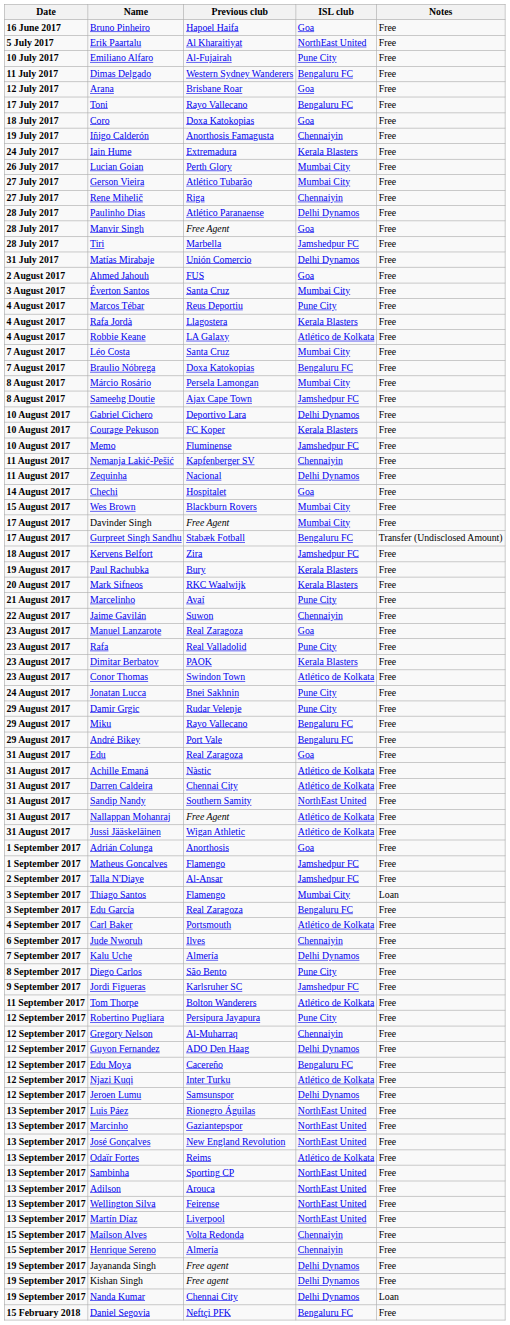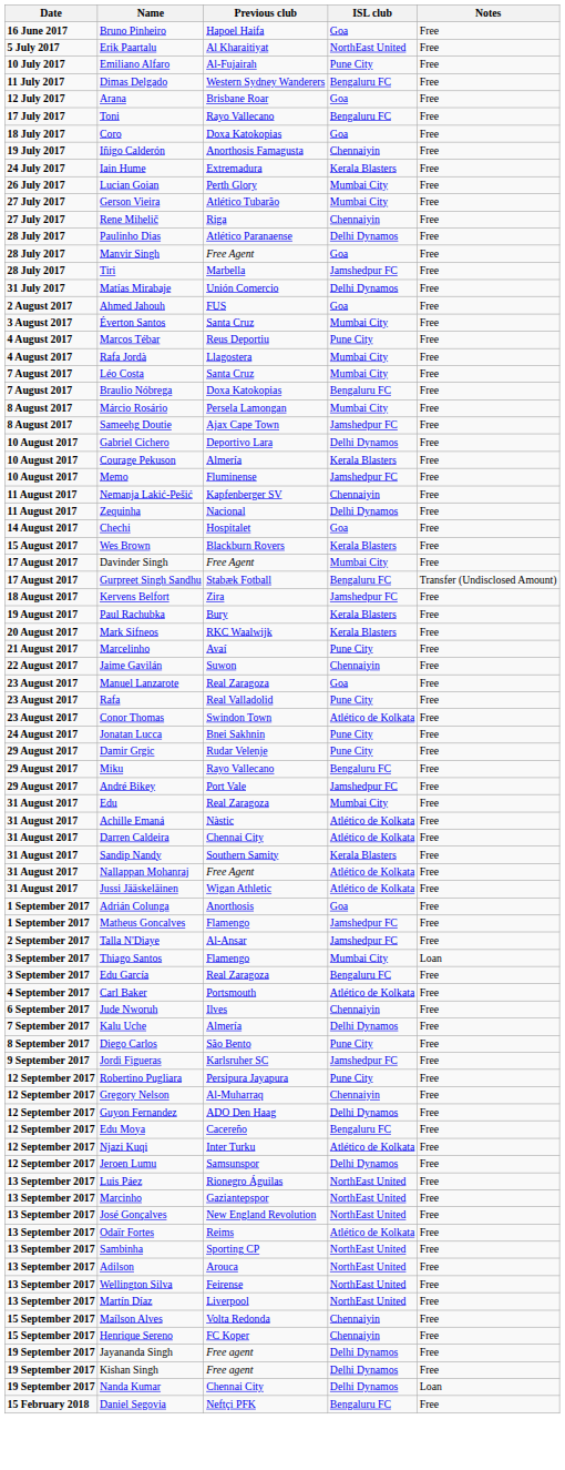Rafa Jordà | ISL club: Kerala Blasters -> Mumbai City
- row: 4 August 2017 | Robbie Keane | LA Galaxy | Atlético de Kolkata | Free
Courage Pekuson | Previous club: FC Koper -> Almería
Wes Brown | ISL club: Mumbai City -> Kerala Blasters
- row: 23 August 2017 | Dimitar Berbatov | PAOK | Kerala Blasters | Free
André Bikey | ISL club: Bengaluru FC -> Jamshedpur FC
Edu | ISL club: Goa -> Mumbai City
Sandip Nandy | ISL club: NorthEast United -> Kerala Blasters
- row: 11 September 2017 | Tom Thorpe | Bolton Wanderers | Atlético de Kolkata | Free
Henrique Sereno | Previous club: Almería -> FC Koper
